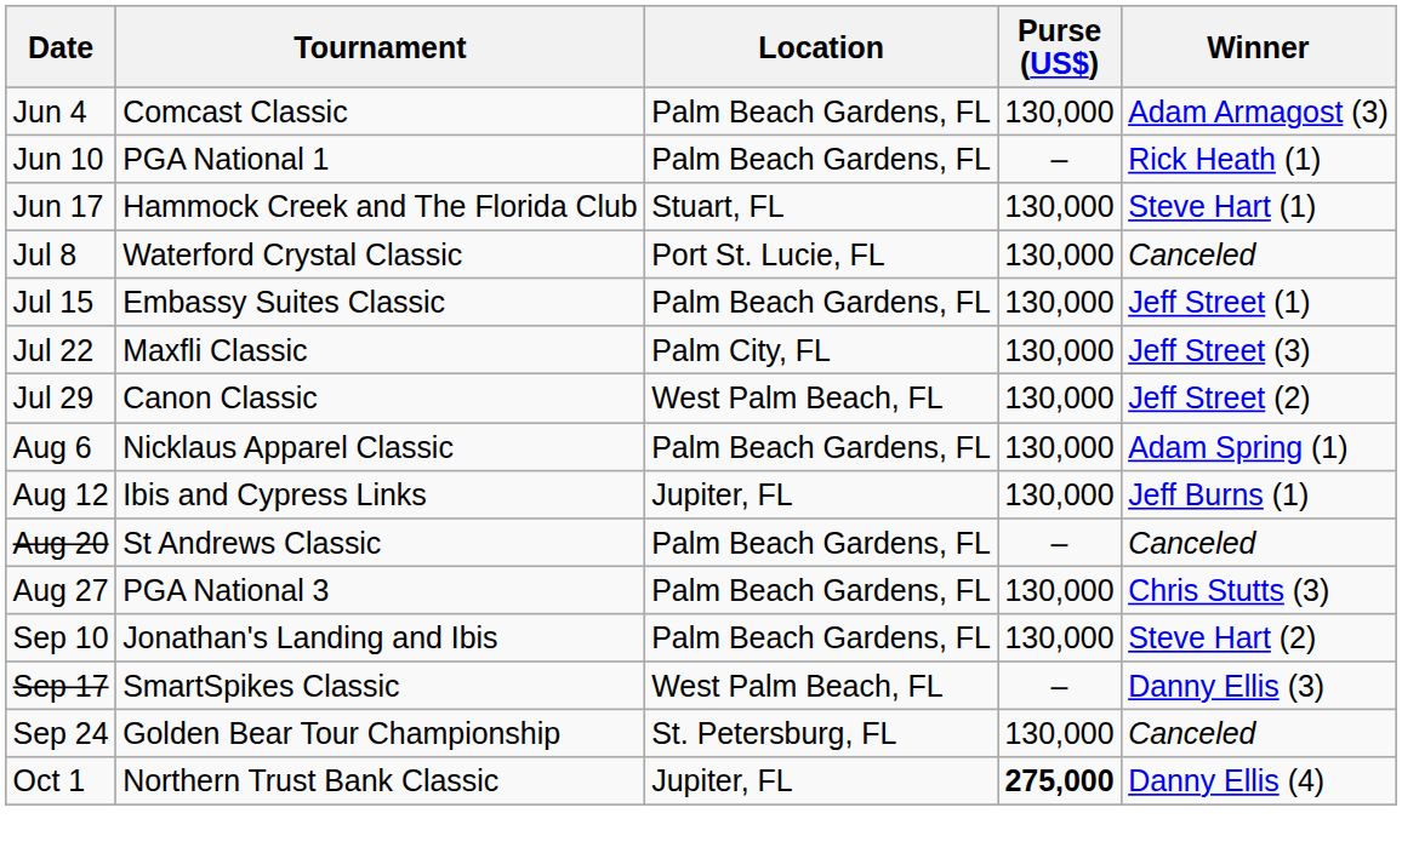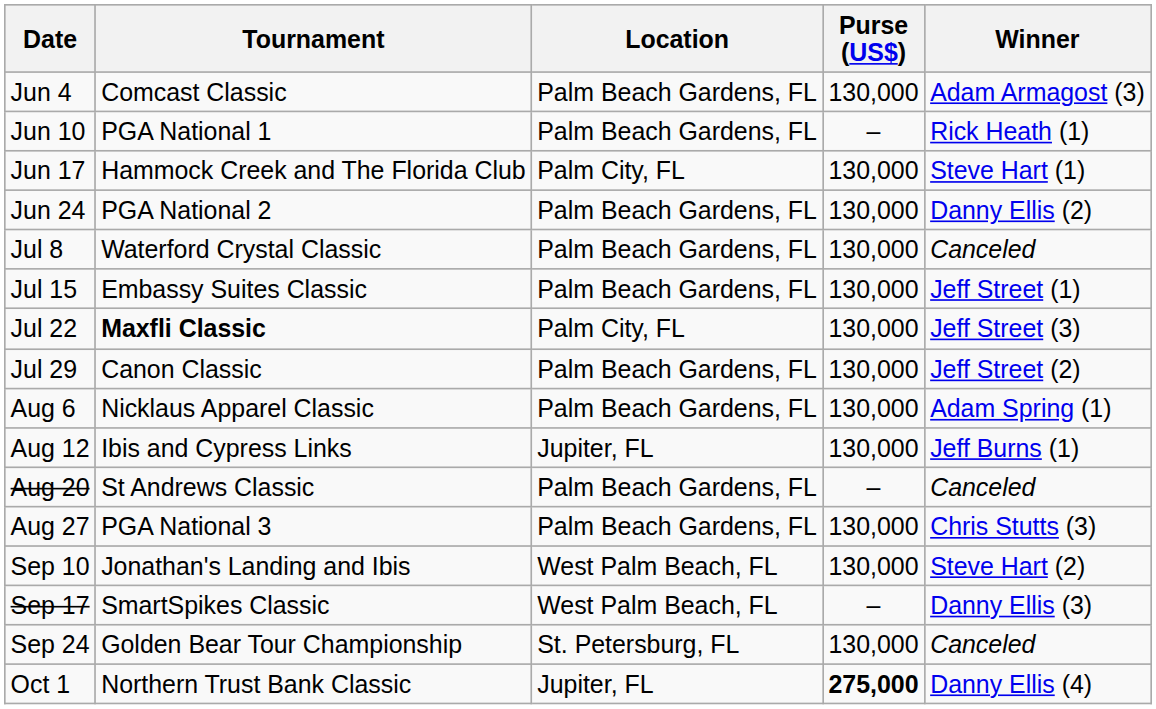Jun 17 | Location: Stuart, FL -> Palm City, FL
+ row: Jun 24 | PGA National 2 | Palm Beach Gardens, FL | 130,000 | Danny Ellis (2)
Jul 8 | Location: Port St. Lucie, FL -> Palm Beach Gardens, FL
Jul 22 | Tournament: normal -> bold
Jul 29 | Location: West Palm Beach, FL -> Palm Beach Gardens, FL
Sep 10 | Location: Palm Beach Gardens, FL -> West Palm Beach, FL
